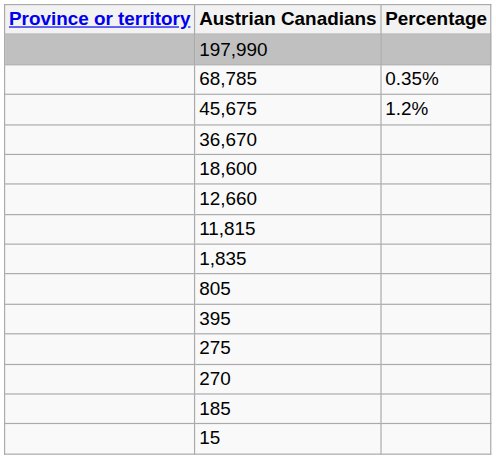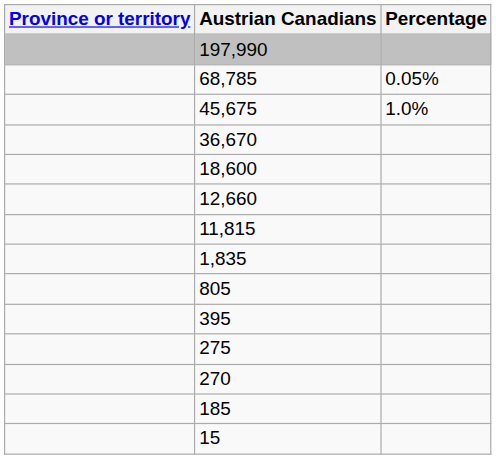68,785 | Percentage: 0.35% -> 0.05%
45,675 | Percentage: 1.2% -> 1.0%
